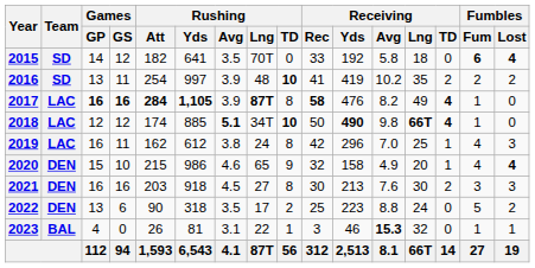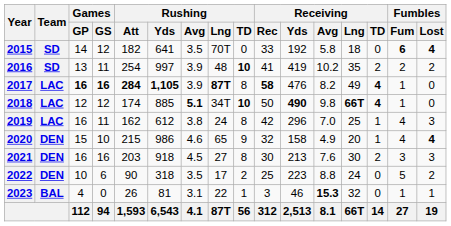2022 | Games / GP: 13 -> 10
